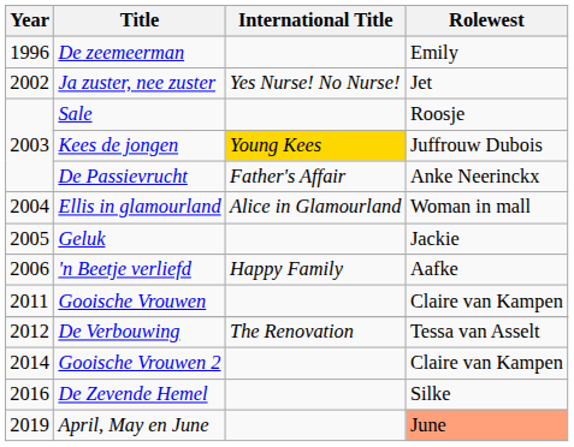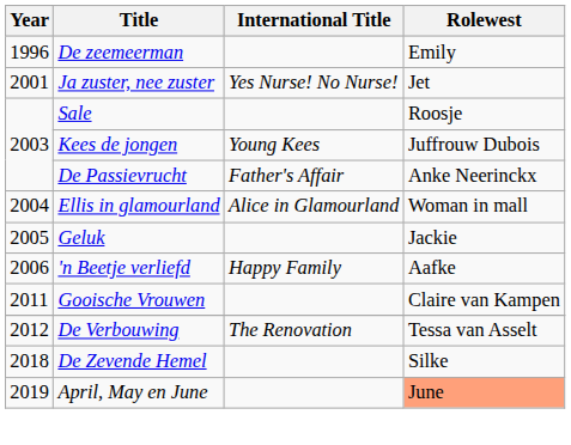Ja zuster, nee zuster | Year: 2002 -> 2001
Kees de jongen | International Title: gold background -> no background
- row: 2014 | Gooische Vrouwen 2 | Claire van Kampen
De Zevende Hemel | Year: 2016 -> 2018
